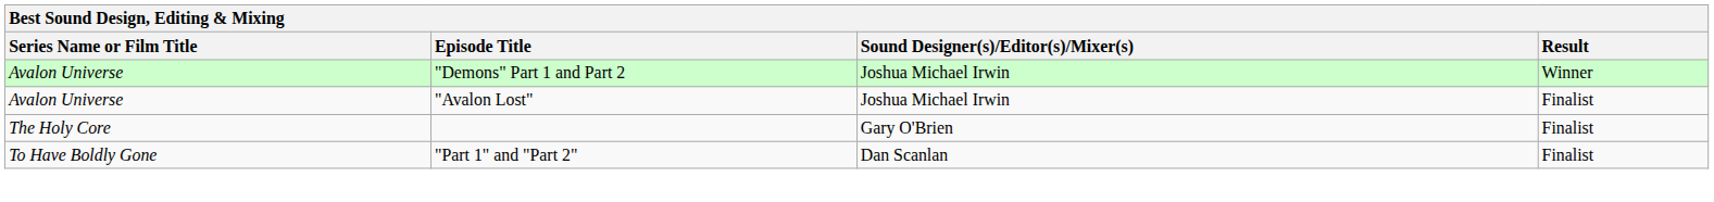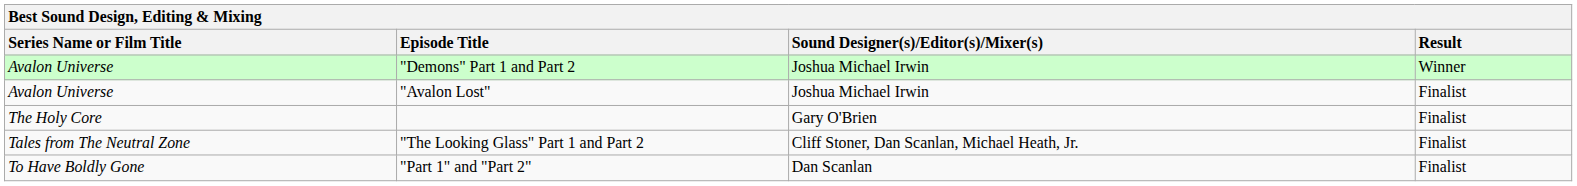+ row: Tales from The Neutral Zone | "The Looking Glass" Part 1 and Part 2 | Cliff Stoner, Dan Scanlan, Michael Heath, Jr. | Finalist
